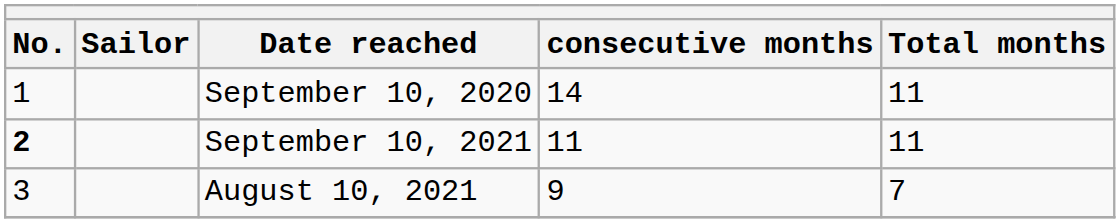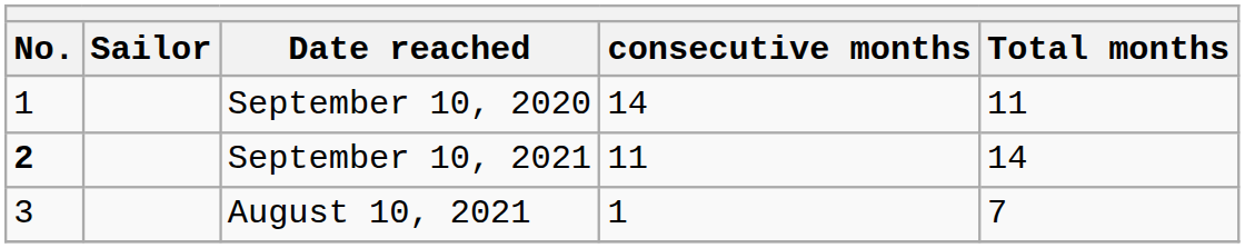September 10, 2021 | Total months: 11 -> 14
August 10, 2021 | consecutive months: 9 -> 1
